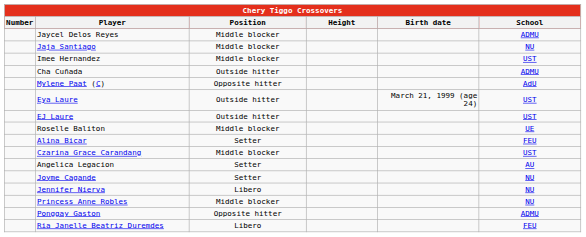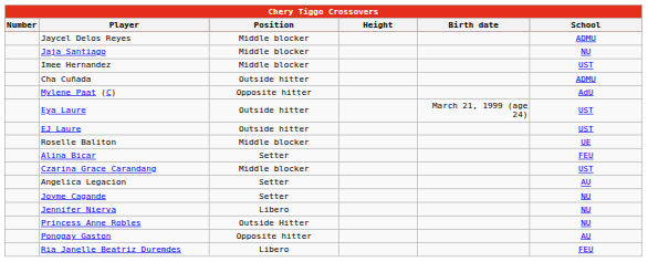Princess Anne Robles | Position: Middle blocker -> Outside Hitter
Ponggay Gaston | School: ADMU -> AU
